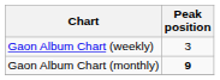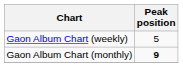Gaon Album Chart (weekly) | Peak position: 3 -> 5
